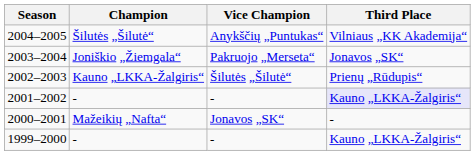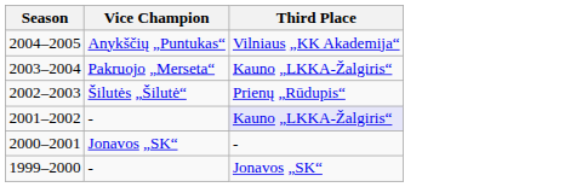- column: Champion | Šilutės „Šilutė“ | Joniškio „Žiemgala“ | Kauno „LKKA-Žalgiris“ | - | Mažeikių „Nafta“ | -
2003–2004 | Third Place: Jonavos „SK“ -> Kauno „LKKA-Žalgiris“
1999–2000 | Third Place: Kauno „LKKA-Žalgiris“ -> Jonavos „SK“
